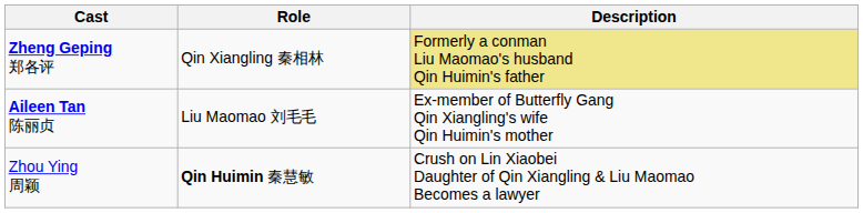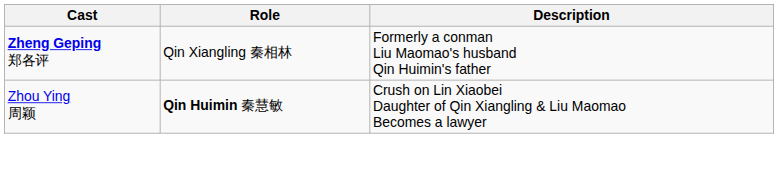Zheng Geping 郑各评 | Description: khaki background -> no background
- row: Aileen Tan 陈丽贞 | Liu Maomao 刘毛毛 | Ex-member of Butterfly Gang Qin Xiangling's wife Qin Huimin's mother
